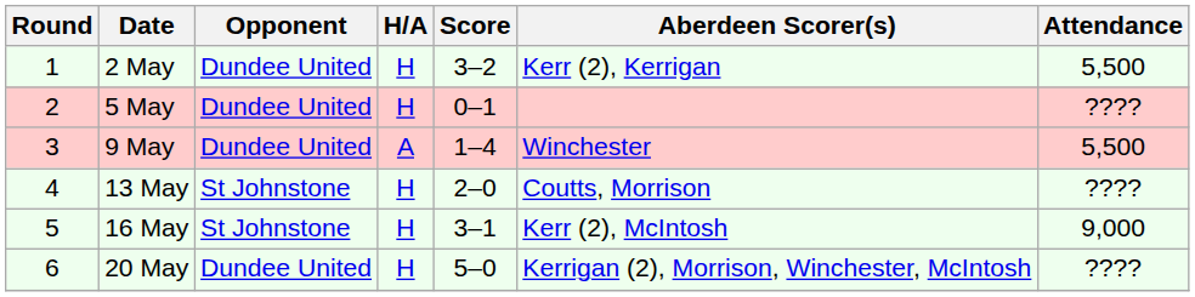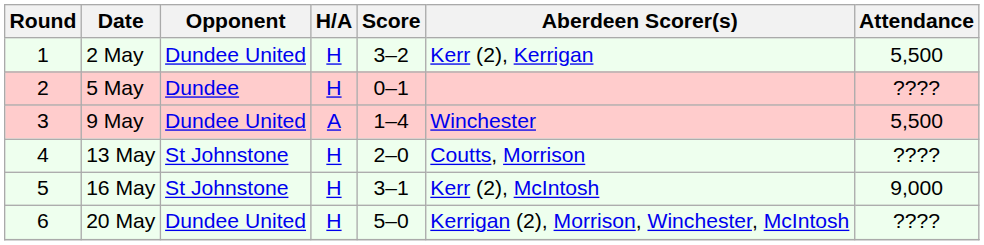5 May | Opponent: Dundee United -> Dundee
